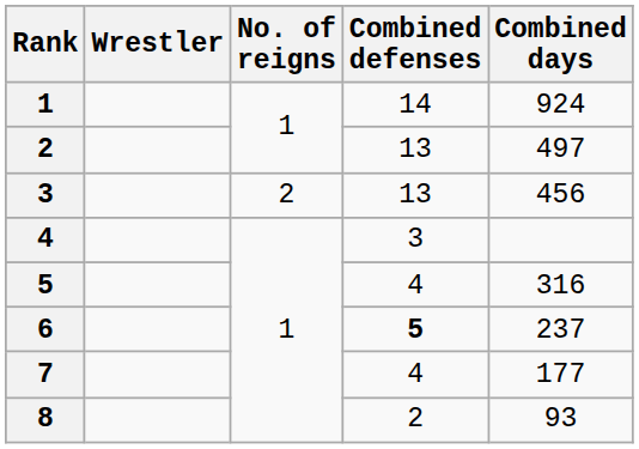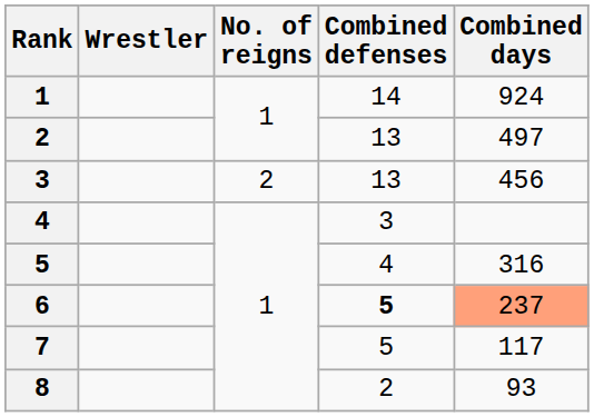6 | Combined days: no background -> lightsalmon background
7 | Combined defenses: 4 -> 5
7 | Combined days: 177 -> 117
